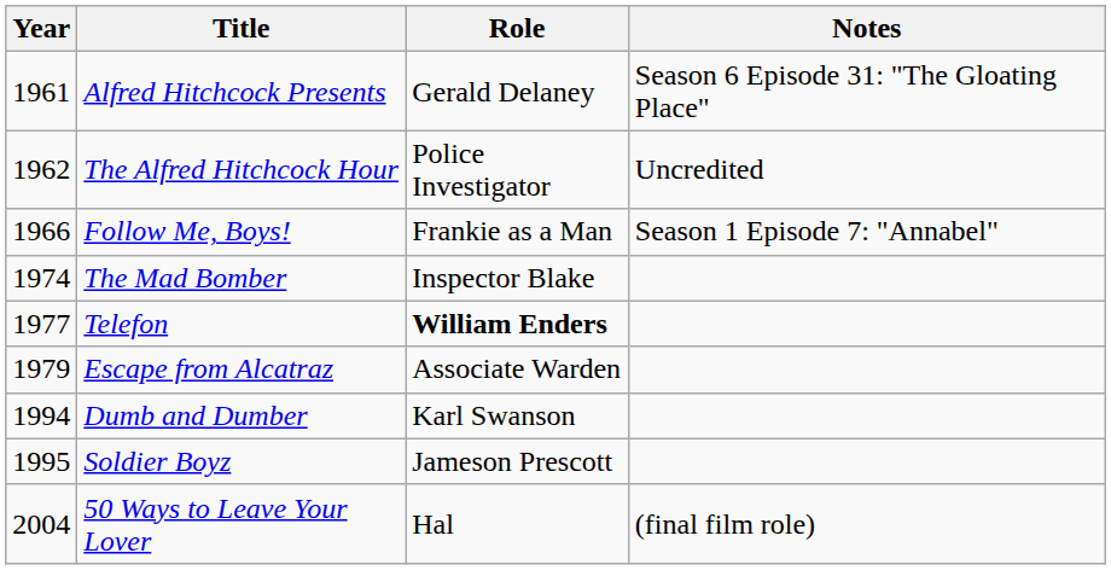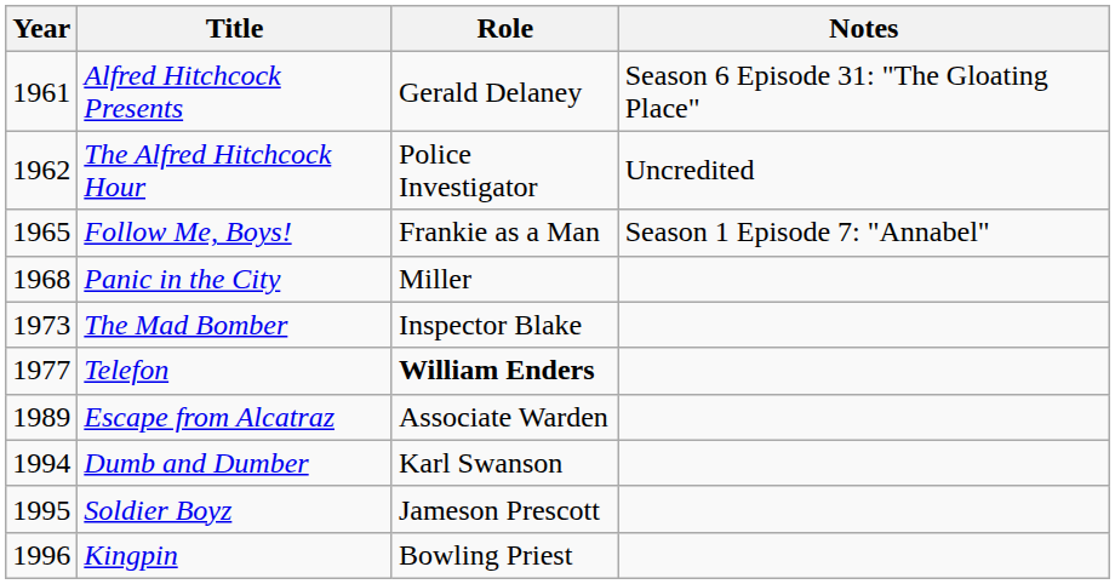Follow Me, Boys! | Year: 1966 -> 1965
+ row: 1968 | Panic in the City | Miller
The Mad Bomber | Year: 1974 -> 1973
Escape from Alcatraz | Year: 1979 -> 1989
+ row: 1996 | Kingpin | Bowling Priest
- row: 2004 | 50 Ways to Leave Your Lover | Hal | (final film role)
